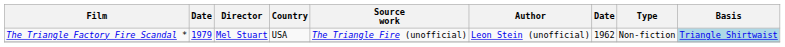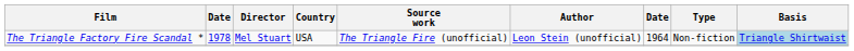The Triangle Factory Fire Scandal * | column 2: 1979 -> 1978
The Triangle Factory Fire Scandal * | column 7: 1962 -> 1964
